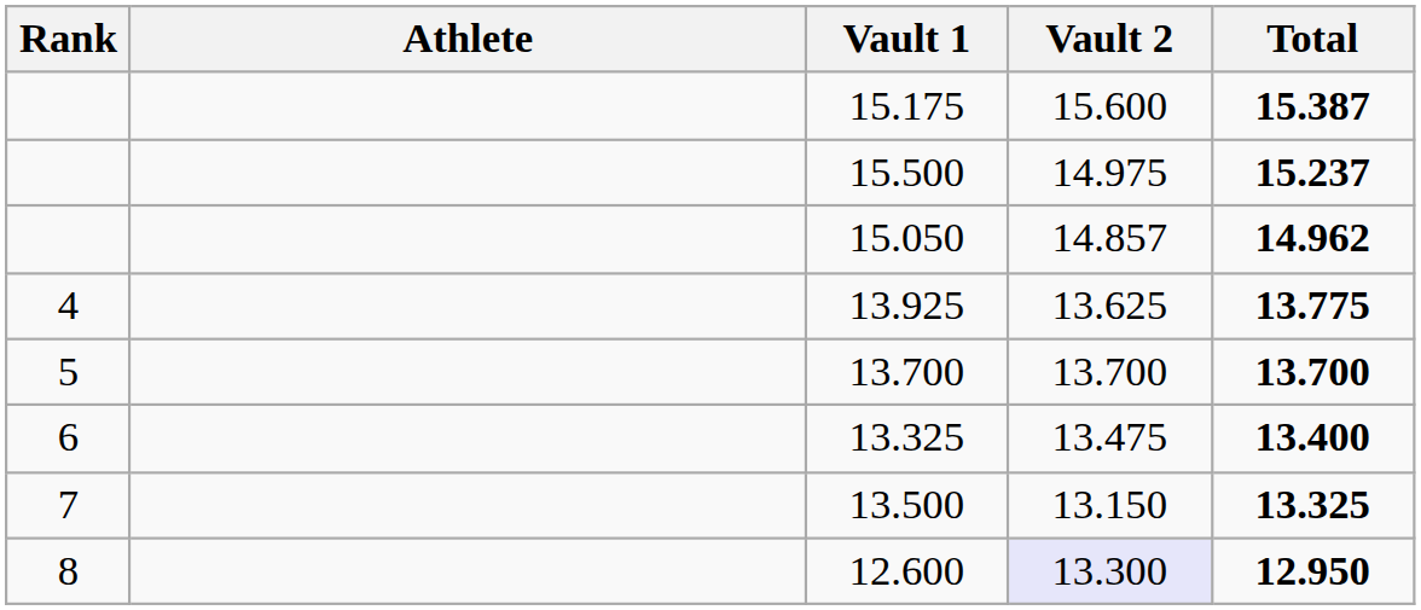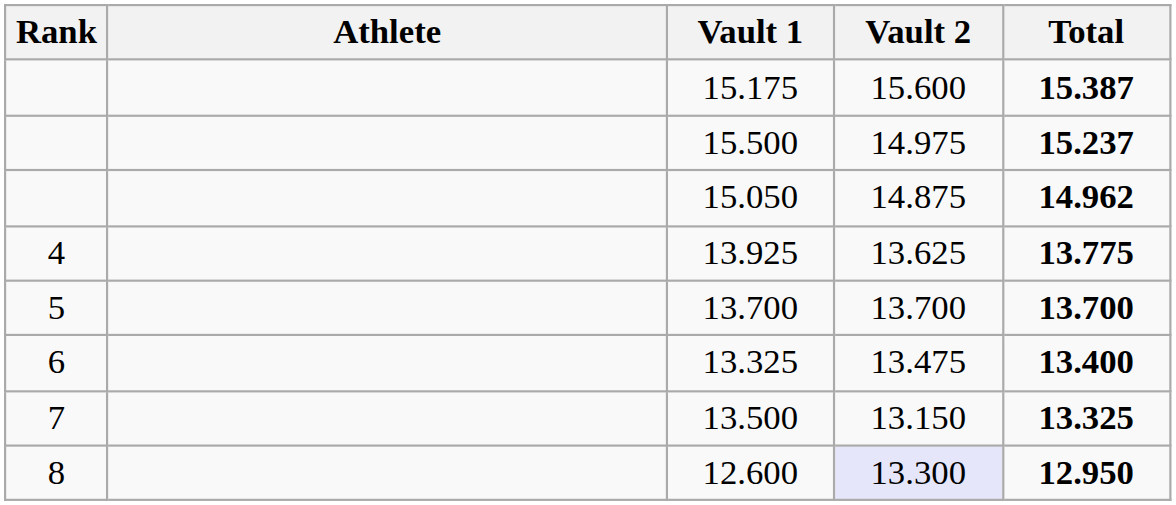15.050 | Vault 2: 14.857 -> 14.875
